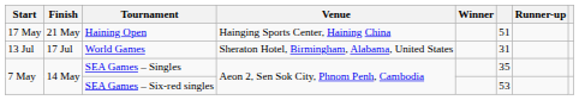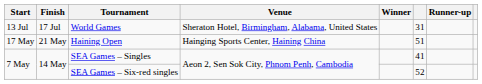rows swapped: Haining Open <-> World Games
SEA Games – Singles | column 6: 35 -> 41
SEA Games – Six-red singles | column 6: 53 -> 52
